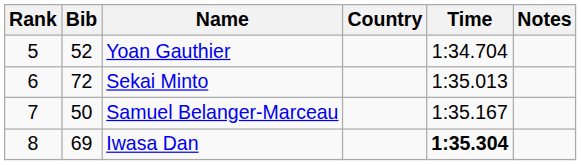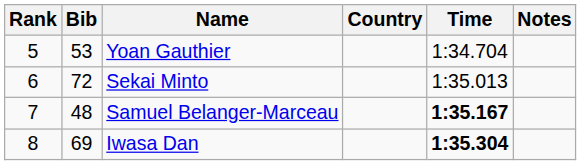Yoan Gauthier | Bib: 52 -> 53
Samuel Belanger-Marceau | Bib: 50 -> 48
Samuel Belanger-Marceau | Time: normal -> bold
